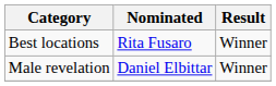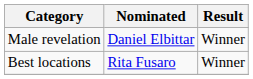rows swapped: Male revelation <-> Best locations
